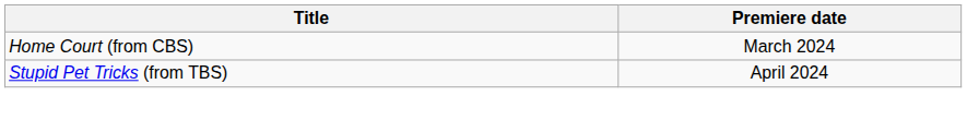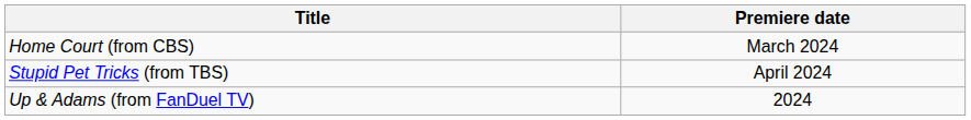+ row: Up & Adams (from FanDuel TV) | 2024
